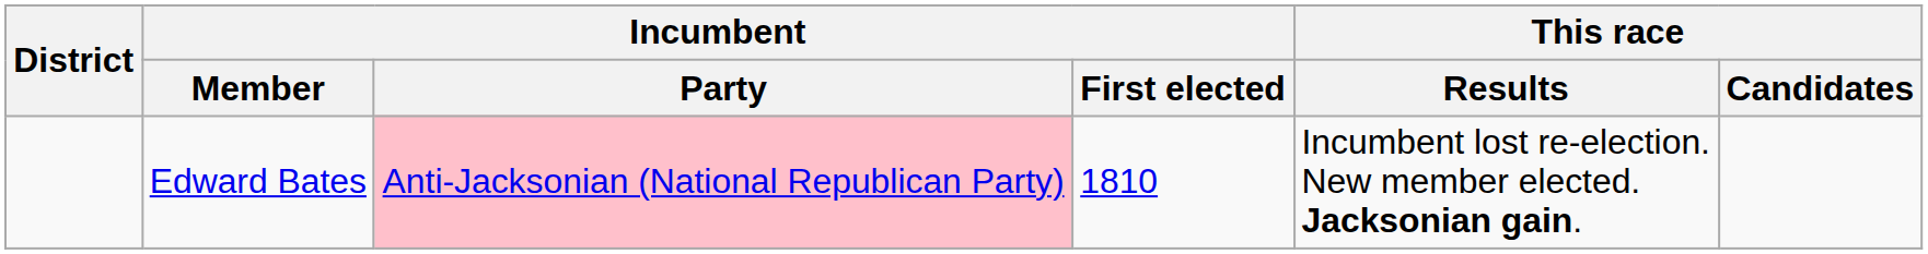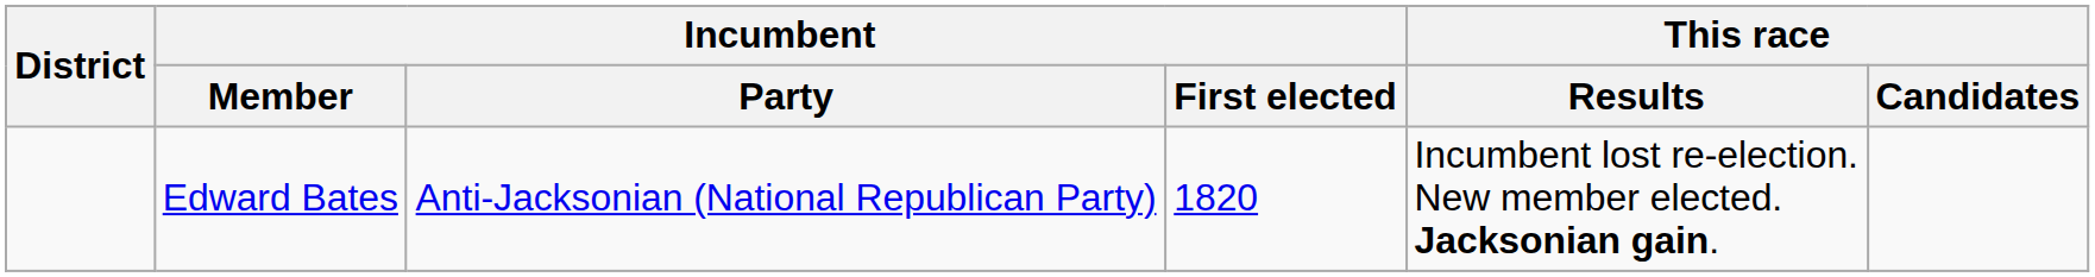Edward Bates | Incumbent / Party: pink background -> no background
Edward Bates | Incumbent / First elected: 1810 -> 1820
